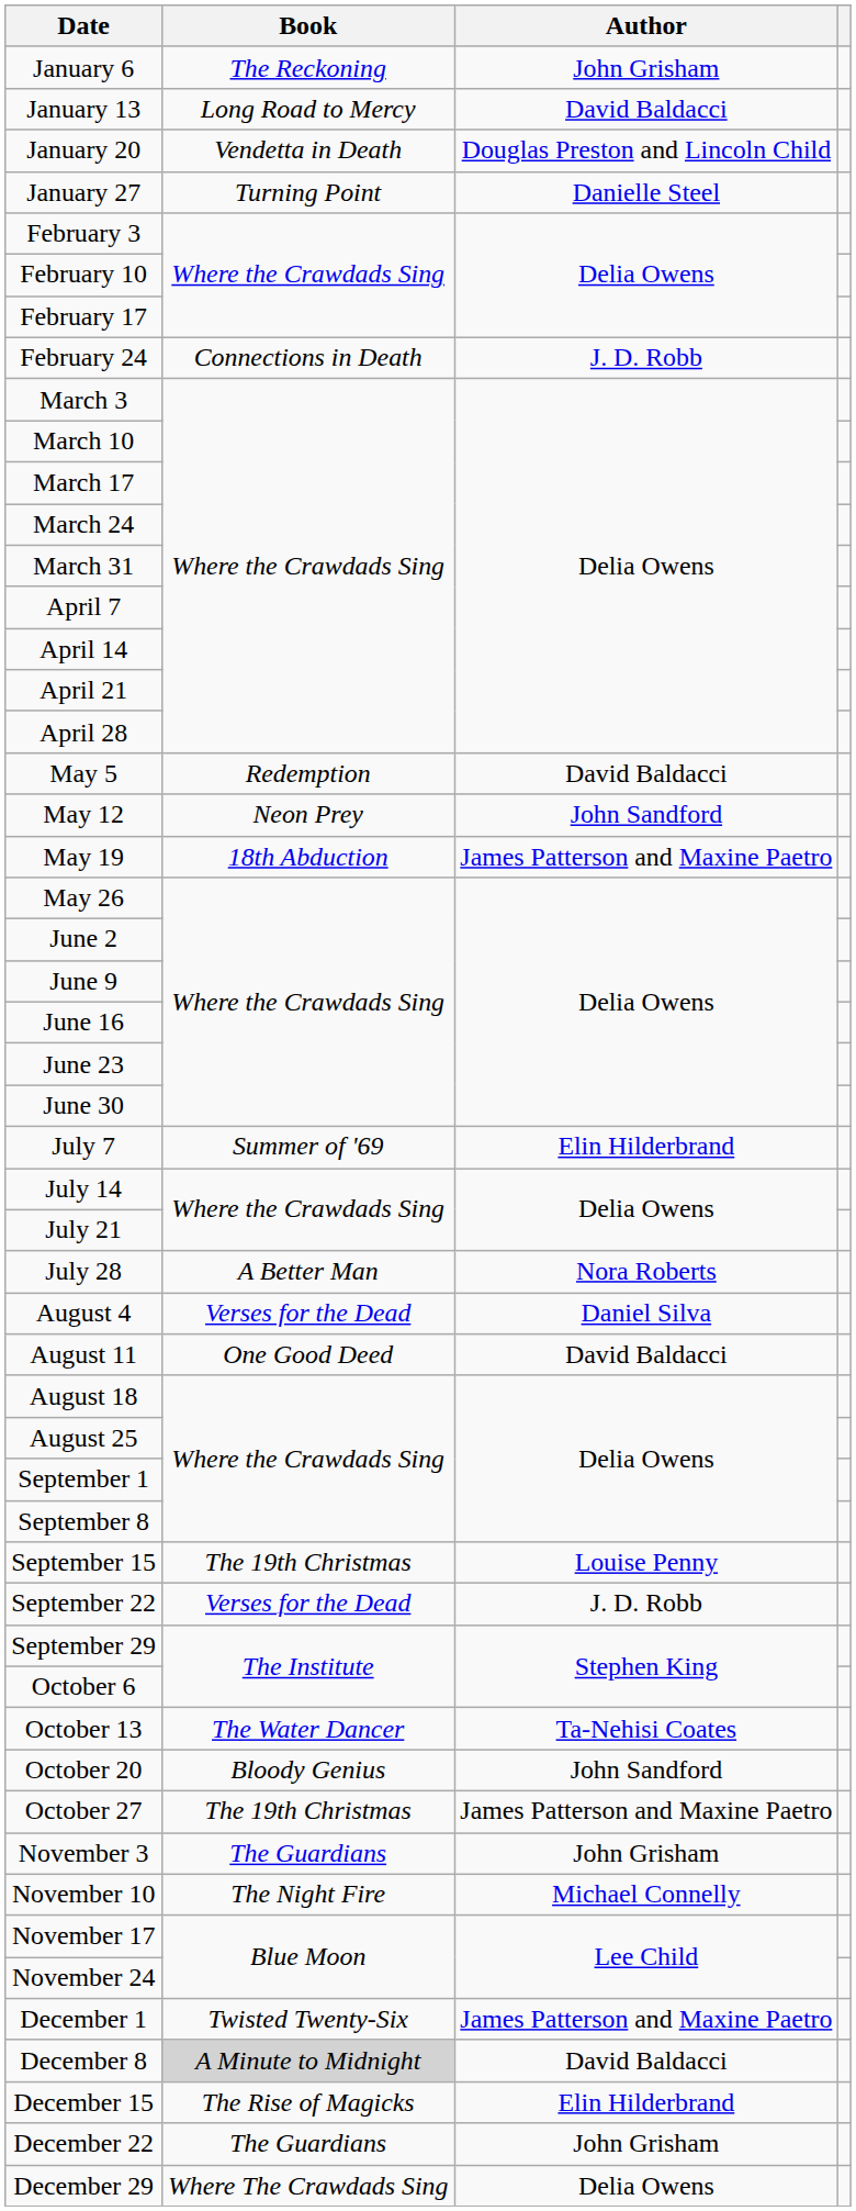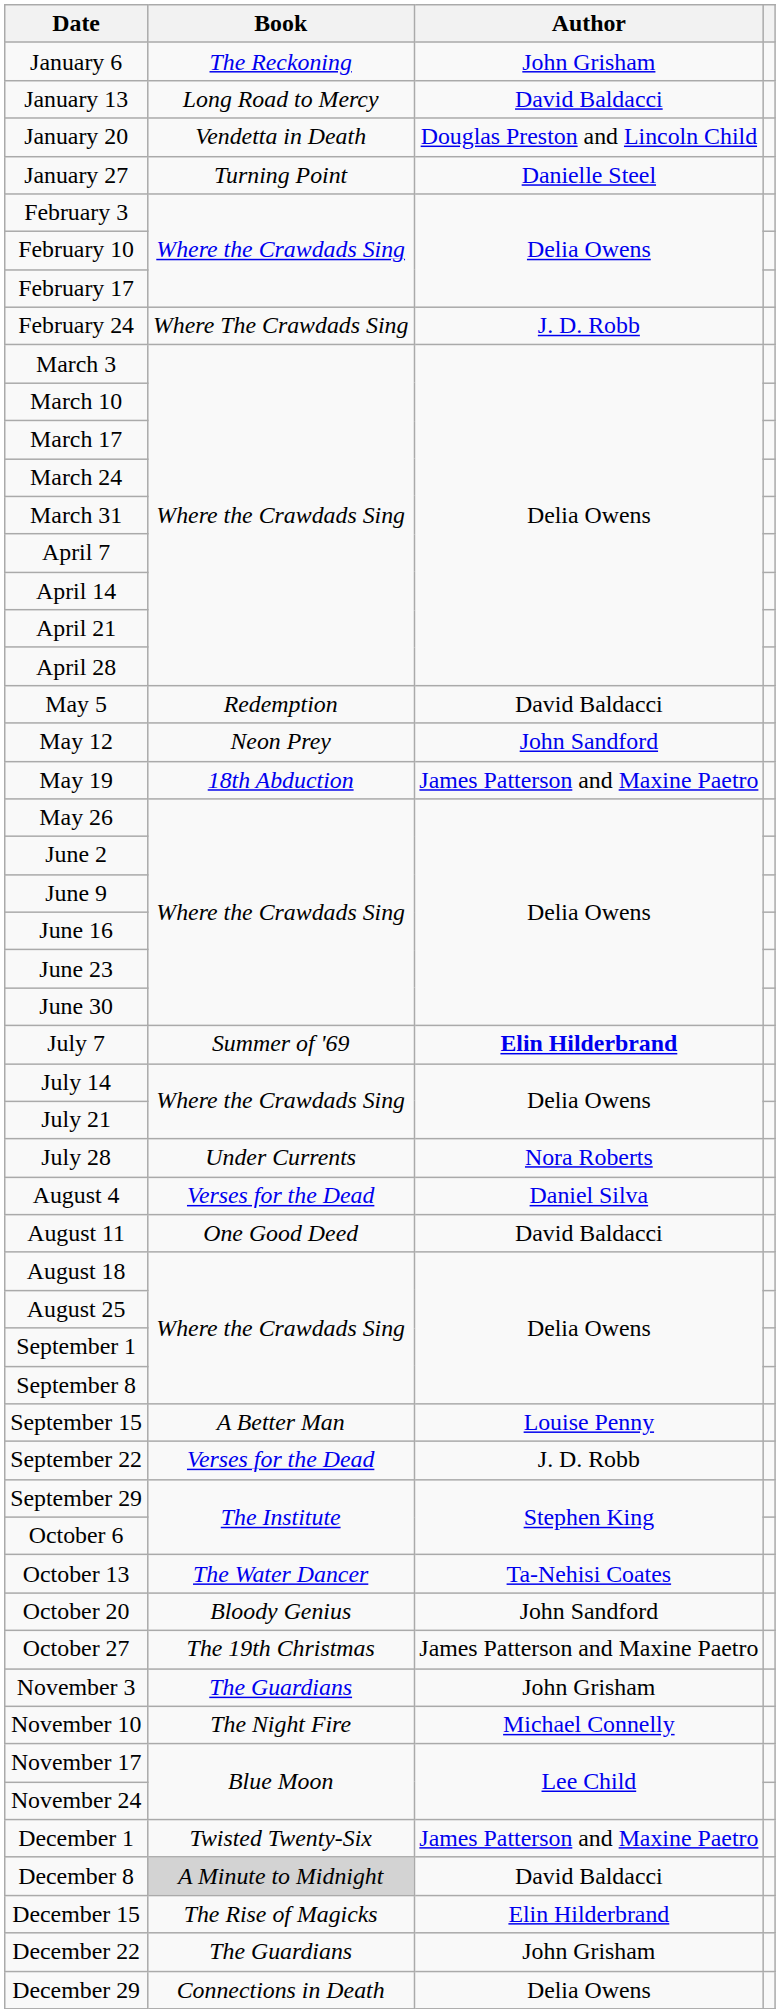February 24 | Book: Connections in Death -> Where The Crawdads Sing
July 7 | Author: normal -> bold
July 28 | Book: A Better Man -> Under Currents
September 15 | Book: The 19th Christmas -> A Better Man
December 29 | Book: Where The Crawdads Sing -> Connections in Death
